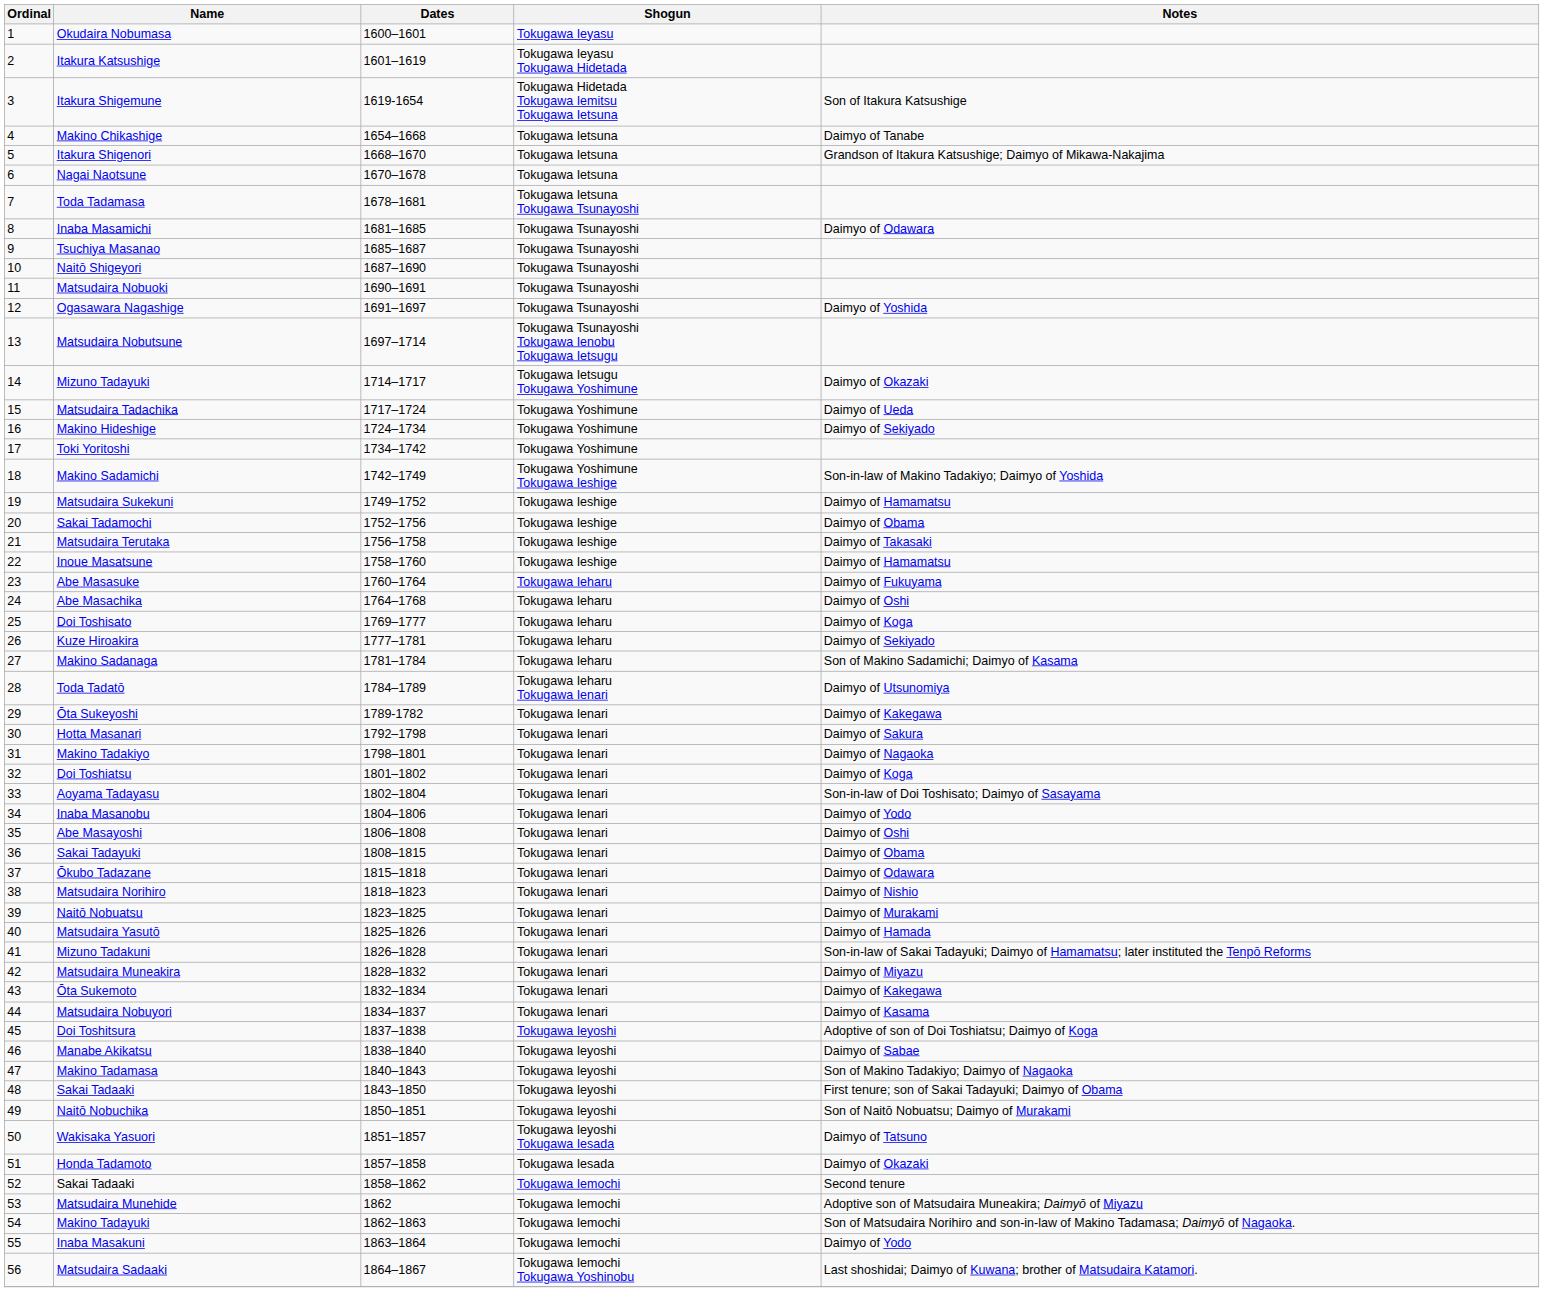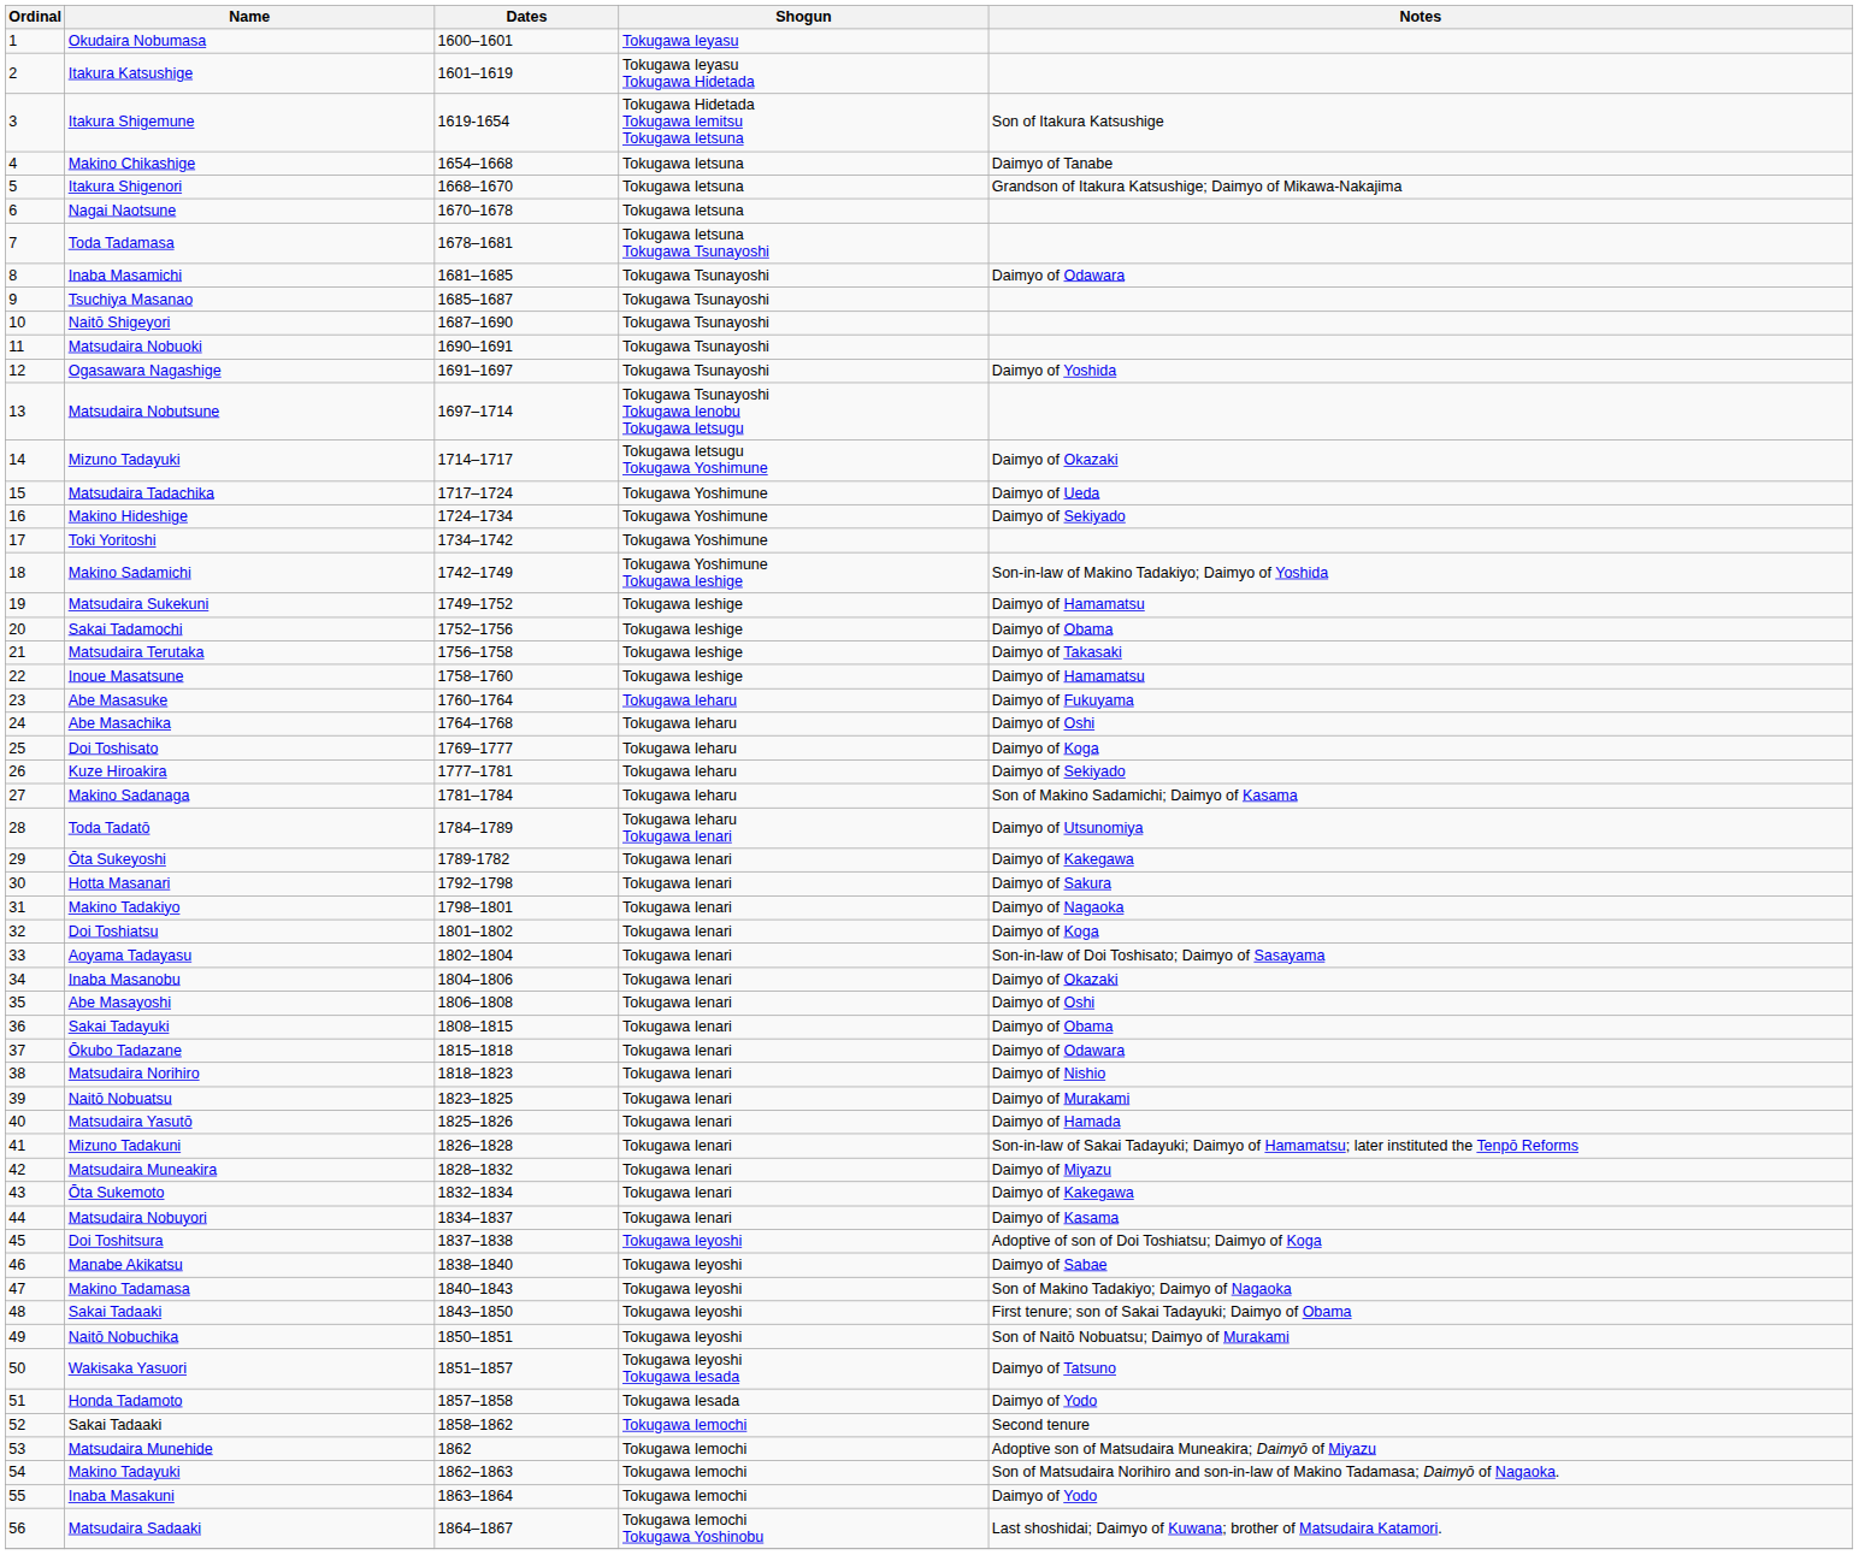Inaba Masanobu | Notes: Daimyo of Yodo -> Daimyo of Okazaki
Honda Tadamoto | Notes: Daimyo of Okazaki -> Daimyo of Yodo
